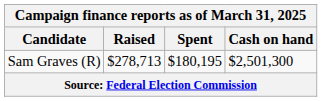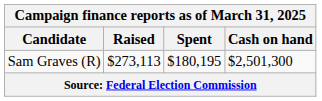Sam Graves (R) | Raised: $278,713 -> $273,113
